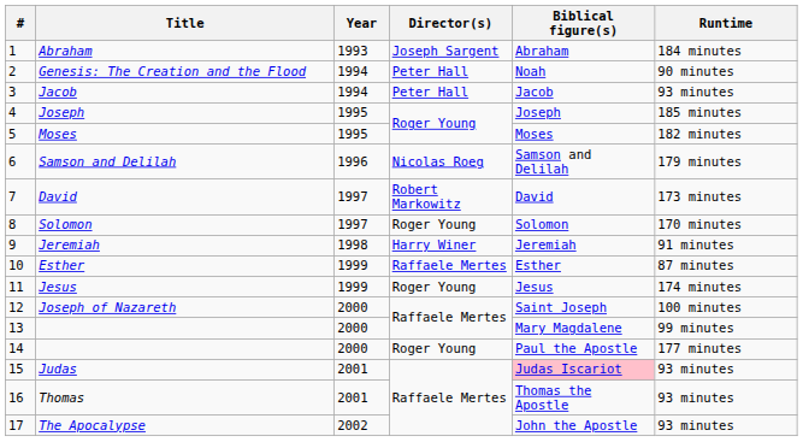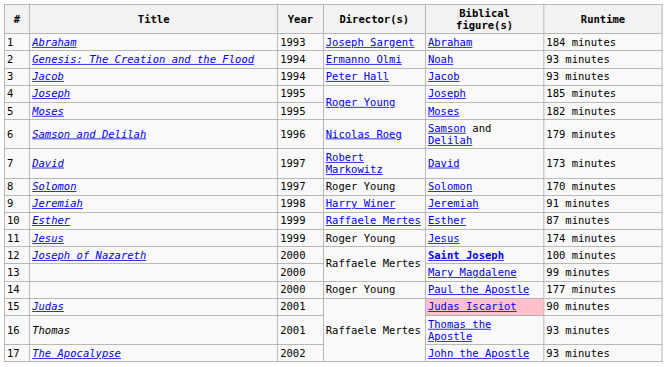Genesis: The Creation and the Flood | Director(s): Peter Hall -> Ermanno Olmi
Genesis: The Creation and the Flood | Runtime: 90 minutes -> 93 minutes
Joseph of Nazareth | Biblical figure(s): normal -> bold
Judas | Runtime: 93 minutes -> 90 minutes
